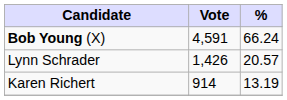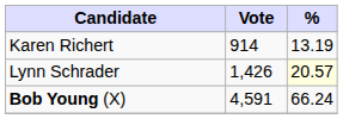rows swapped: Bob Young (X) <-> Karen Richert
Lynn Schrader | %: no background -> lightyellow background
